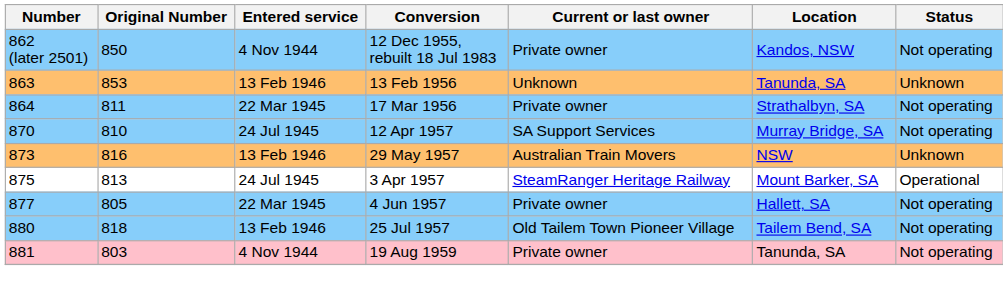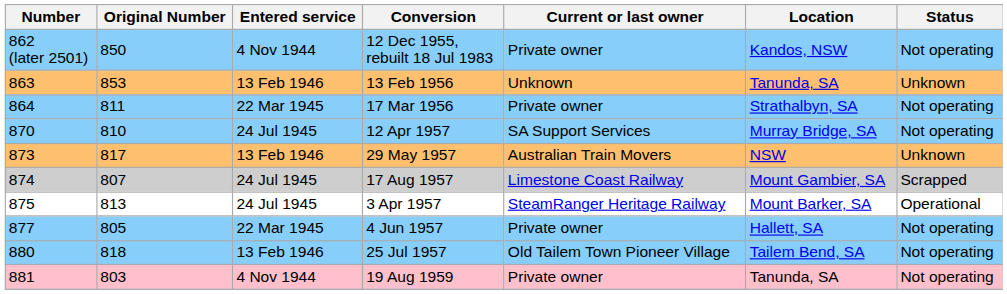29 May 1957 | Original Number: 816 -> 817
+ row: 874 | 807 | 24 Jul 1945 | 17 Aug 1957 | Limestone Coast Railway | Mount Gambier, SA | Scrapped
